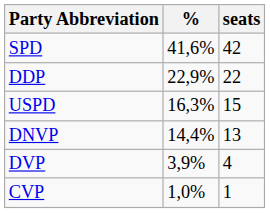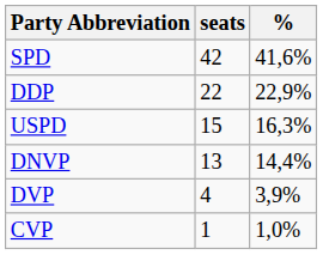columns swapped: % <-> seats
